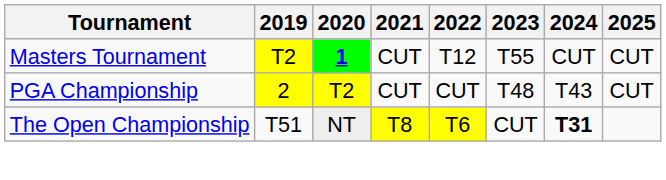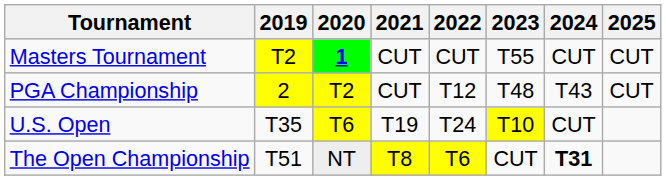Masters Tournament | 2022: T12 -> CUT
PGA Championship | 2022: CUT -> T12
+ row: U.S. Open | T35 | T6 | T19 | T24 | T10 | CUT
